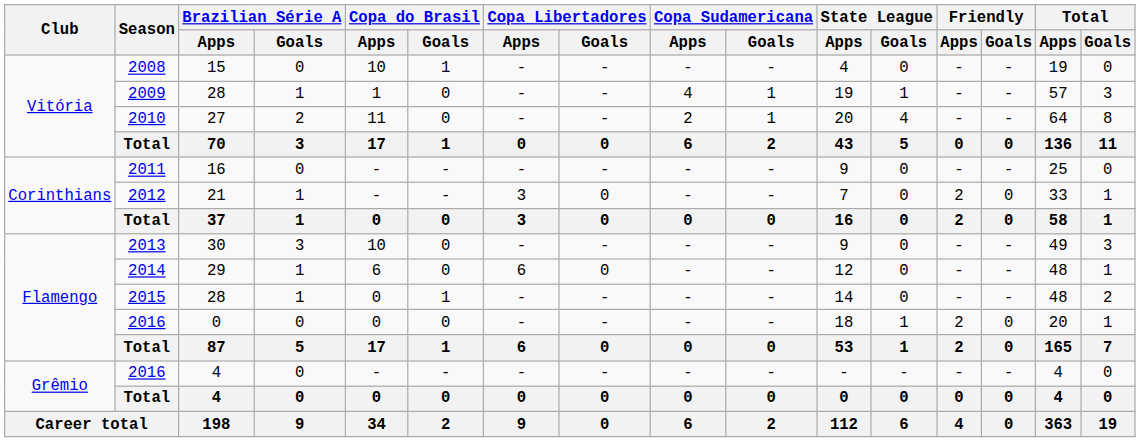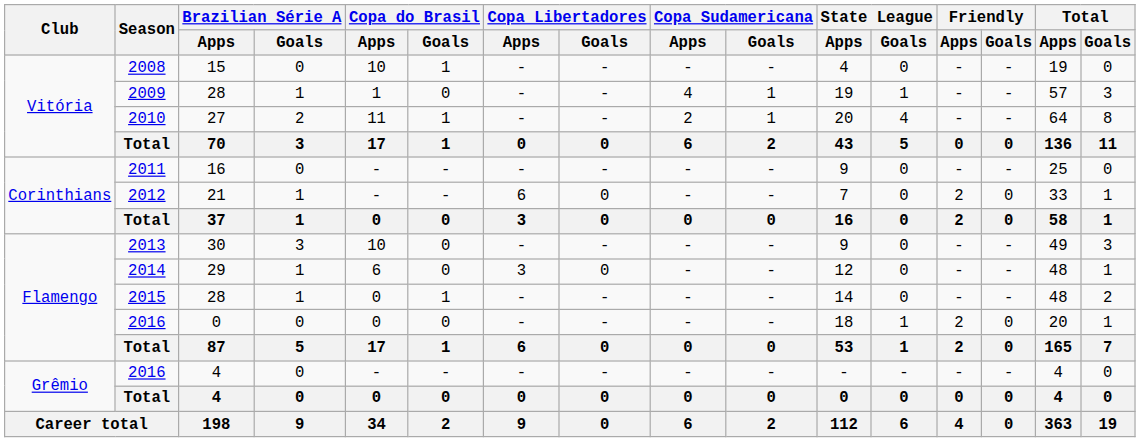2010 | Copa do Brasil / Goals: 0 -> 1
2012 | Copa Libertadores / Apps: 3 -> 6
2014 | Copa Libertadores / Apps: 6 -> 3
